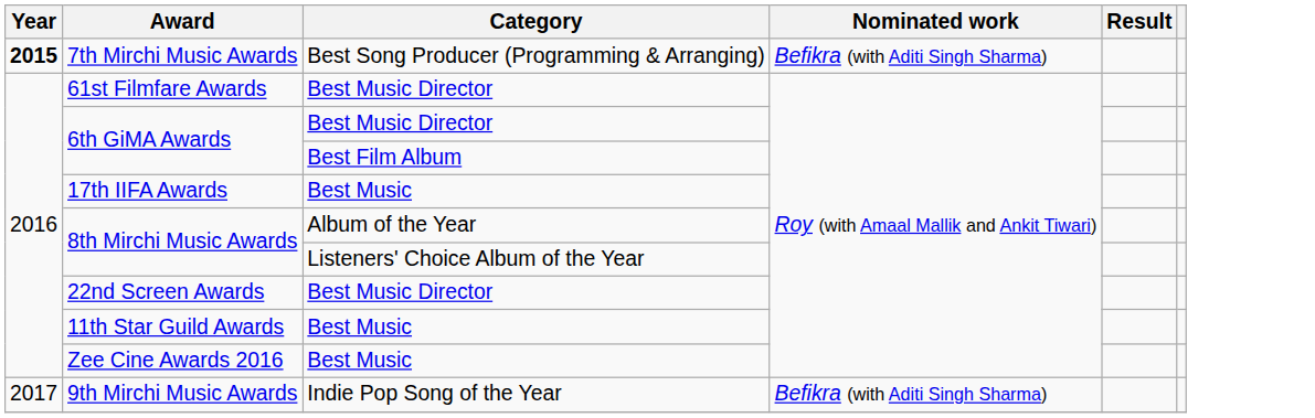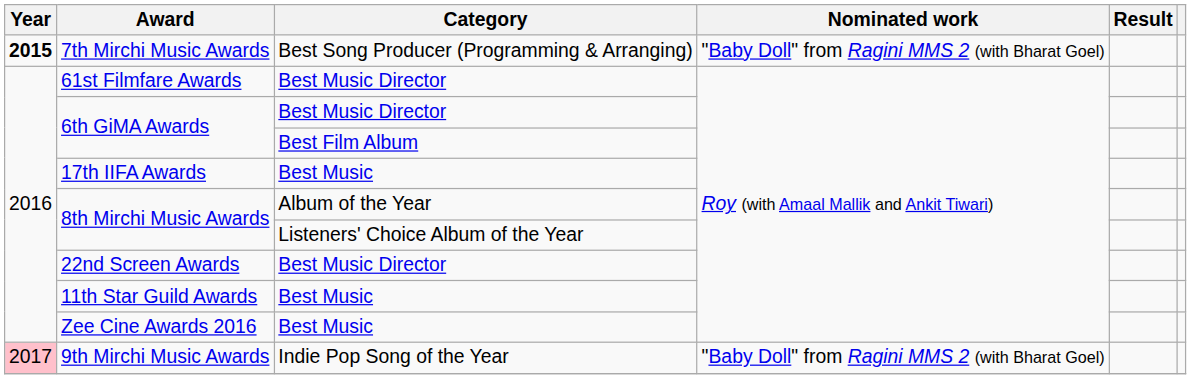7th Mirchi Music Awards | Nominated work: Befikra (with Aditi Singh Sharma) -> "Baby Doll" from Ragini MMS 2 (with Bharat Goel)
9th Mirchi Music Awards | Year: no background -> pink background
9th Mirchi Music Awards | Nominated work: Befikra (with Aditi Singh Sharma) -> "Baby Doll" from Ragini MMS 2 (with Bharat Goel)
